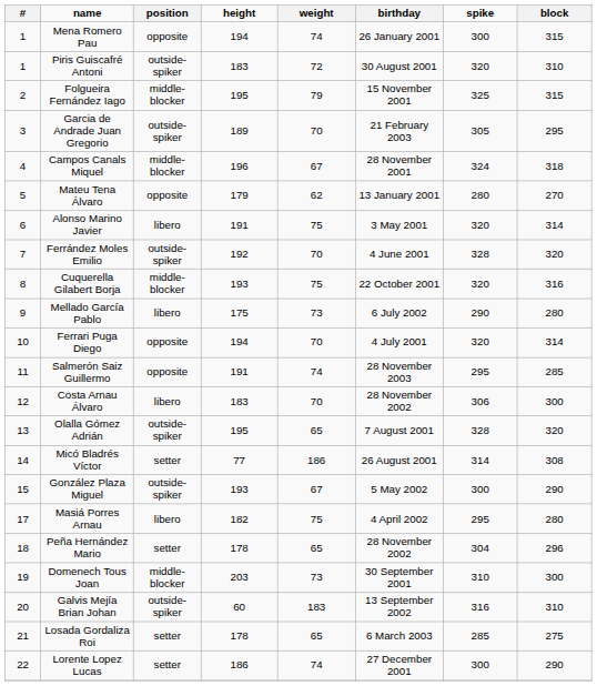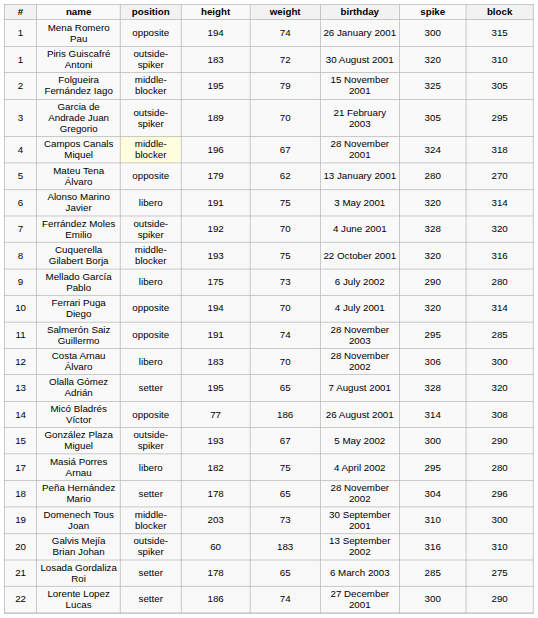Folgueira Fernández Iago | block: 315 -> 305
Campos Canals Miquel | position: no background -> lightyellow background
Olalla Gómez Adrián | position: outside-spiker -> setter
Micó Bladrés Víctor | position: setter -> opposite
